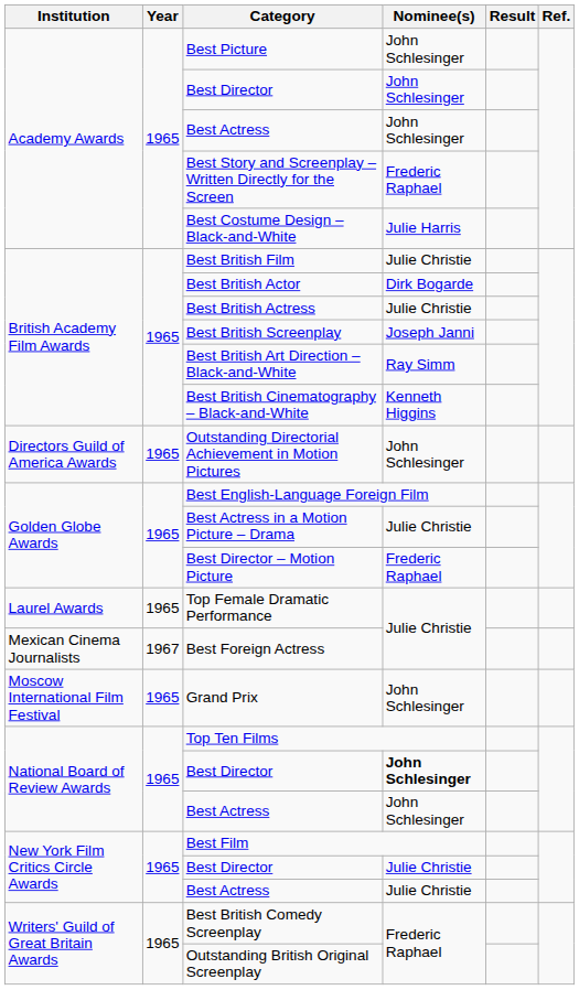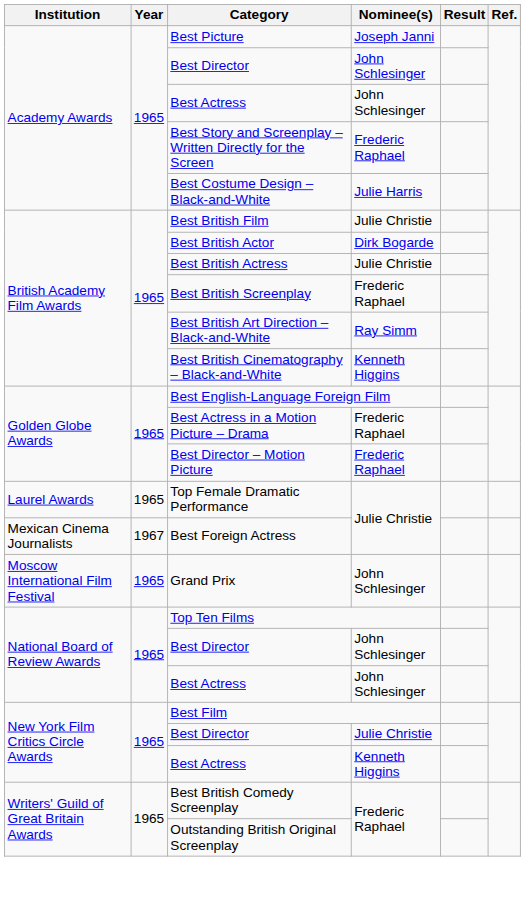Best Picture | Nominee(s): John Schlesinger -> Joseph Janni
Best British Screenplay | Nominee(s): Joseph Janni -> Frederic Raphael
- row: Directors Guild of America Awards | 1965 | Outstanding Directorial Achievement in Motion Pictures | John Schlesinger
Best Actress in a Motion Picture – Drama | Nominee(s): Julie Christie -> Frederic Raphael
National Board of Review Awards / Best Director | Nominee(s): bold -> normal
New York Film Critics Circle Awards / Best Actress | Nominee(s): Julie Christie -> Kenneth Higgins
